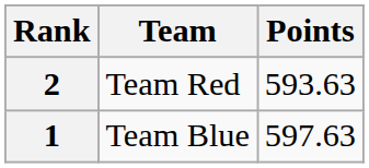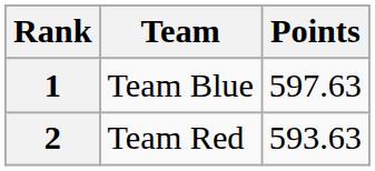rows swapped: 1 <-> 2
